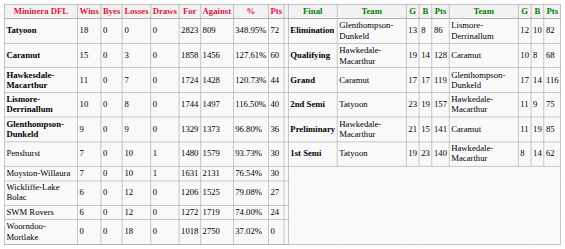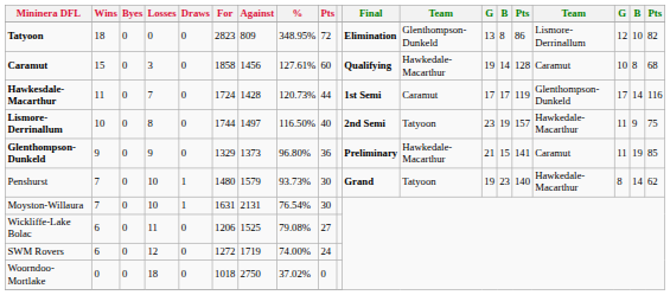Hawkesdale-Macarthur | Final: Grand -> 1st Semi
Penshurst | Final: 1st Semi -> Grand
Wickliffe-Lake Bolac | Losses: 12 -> 11
